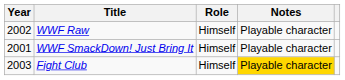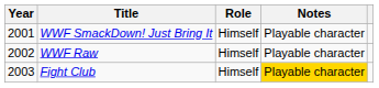rows swapped: WWF SmackDown! Just Bring It <-> WWF Raw
